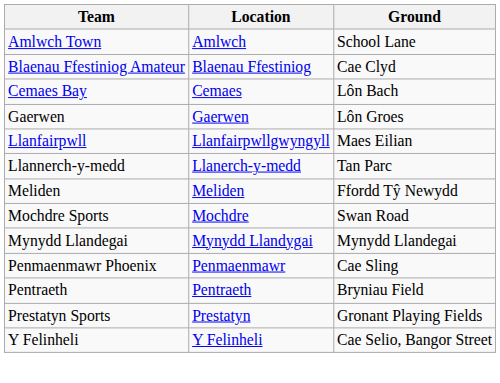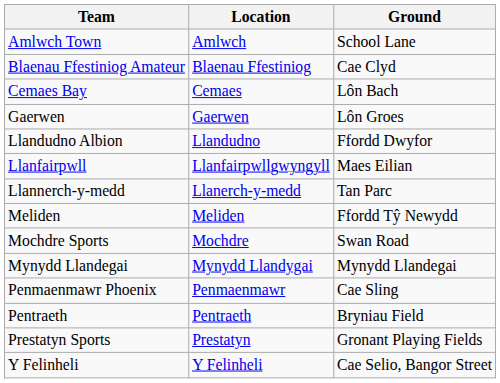+ row: Llandudno Albion | Llandudno | Ffordd Dwyfor
